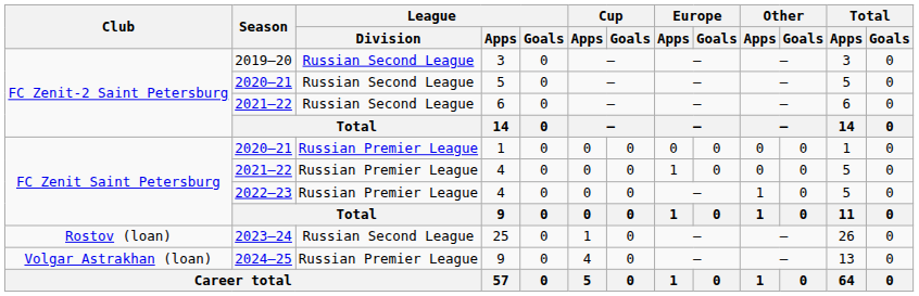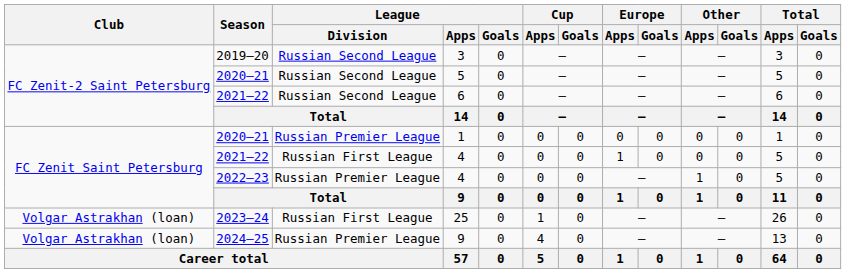2021–22 / 4 | League / Division: Russian Premier League -> Russian First League
25 | Club: Rostov (loan) -> Volgar Astrakhan (loan)
25 | League / Division: Russian Second League -> Russian First League
